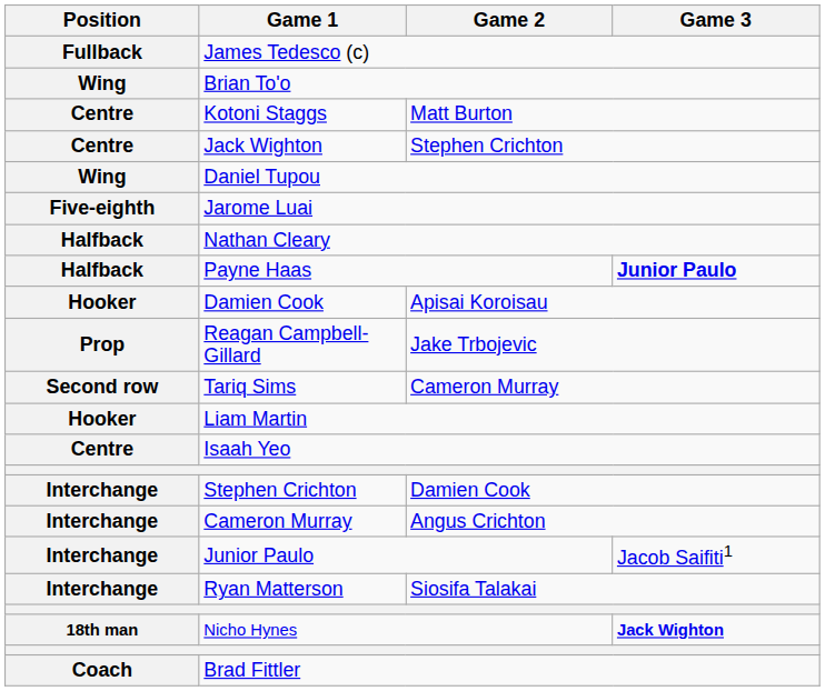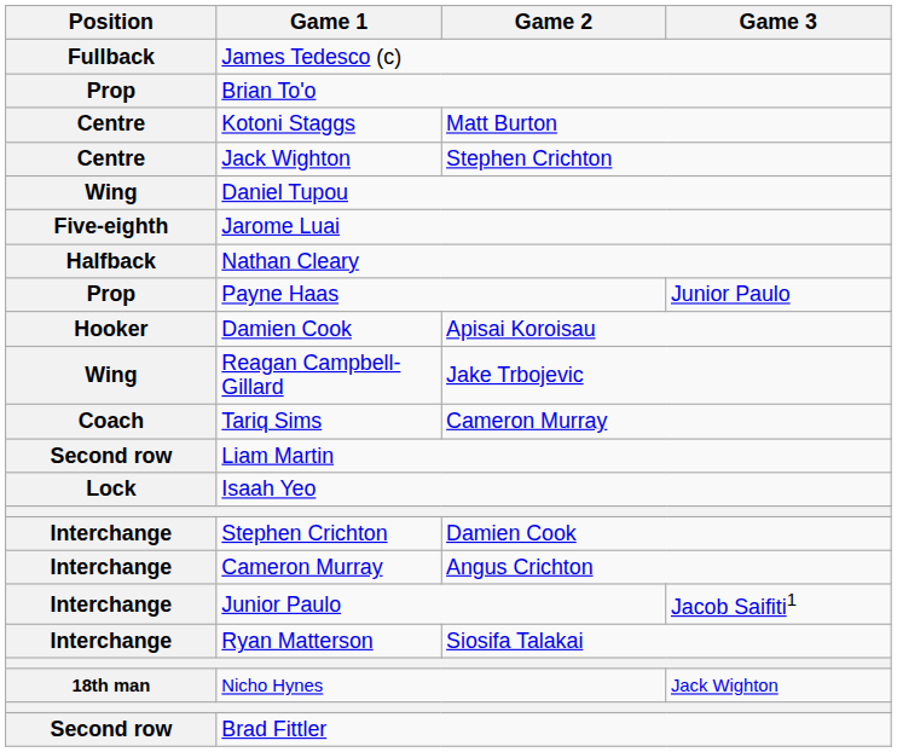Brian To'o | Position: Wing -> Prop
Payne Haas | Position: Halfback -> Prop
Payne Haas | Game 3: bold -> normal
Reagan Campbell-Gillard | Position: Prop -> Wing
Tariq Sims | Position: Second row -> Coach
Liam Martin | Position: Hooker -> Second row
Isaah Yeo | Position: Centre -> Lock
Nicho Hynes | Game 3: bold -> normal
Brad Fittler | Position: Coach -> Second row
